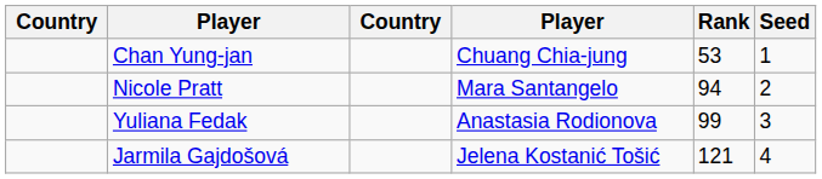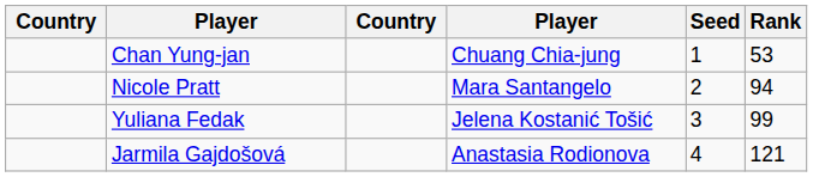columns swapped: Rank <-> Seed
Yuliana Fedak | column 4: Anastasia Rodionova -> Jelena Kostanić Tošić
Jarmila Gajdošová | column 4: Jelena Kostanić Tošić -> Anastasia Rodionova
